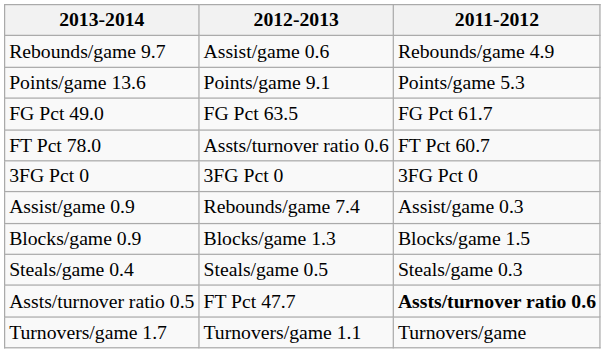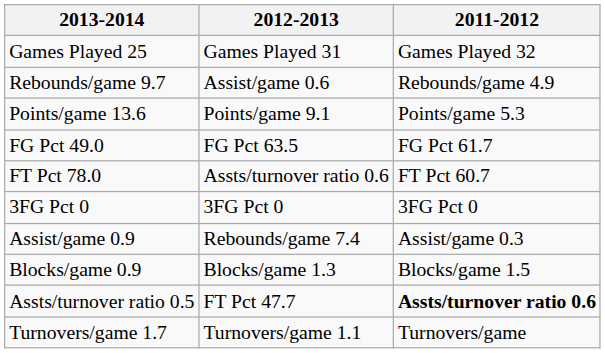+ row: Games Played 25 | Games Played 31 | Games Played 32
- row: Steals/game 0.4 | Steals/game 0.5 | Steals/game 0.3
